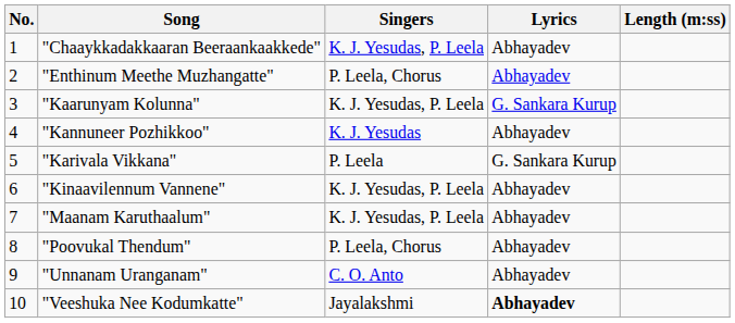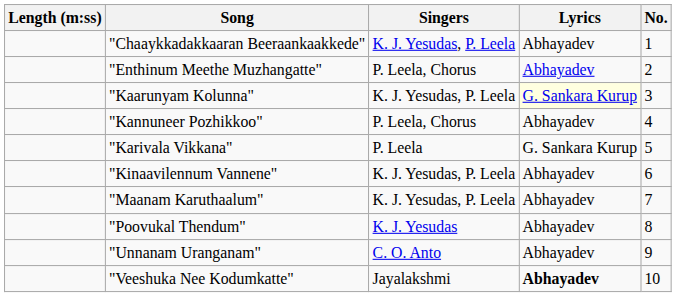columns swapped: No. <-> Length (m:ss)
"Kaarunyam Kolunna" | Lyrics: no background -> lightyellow background
"Kannuneer Pozhikkoo" | Singers: K. J. Yesudas -> P. Leela, Chorus
"Poovukal Thendum" | Singers: P. Leela, Chorus -> K. J. Yesudas
